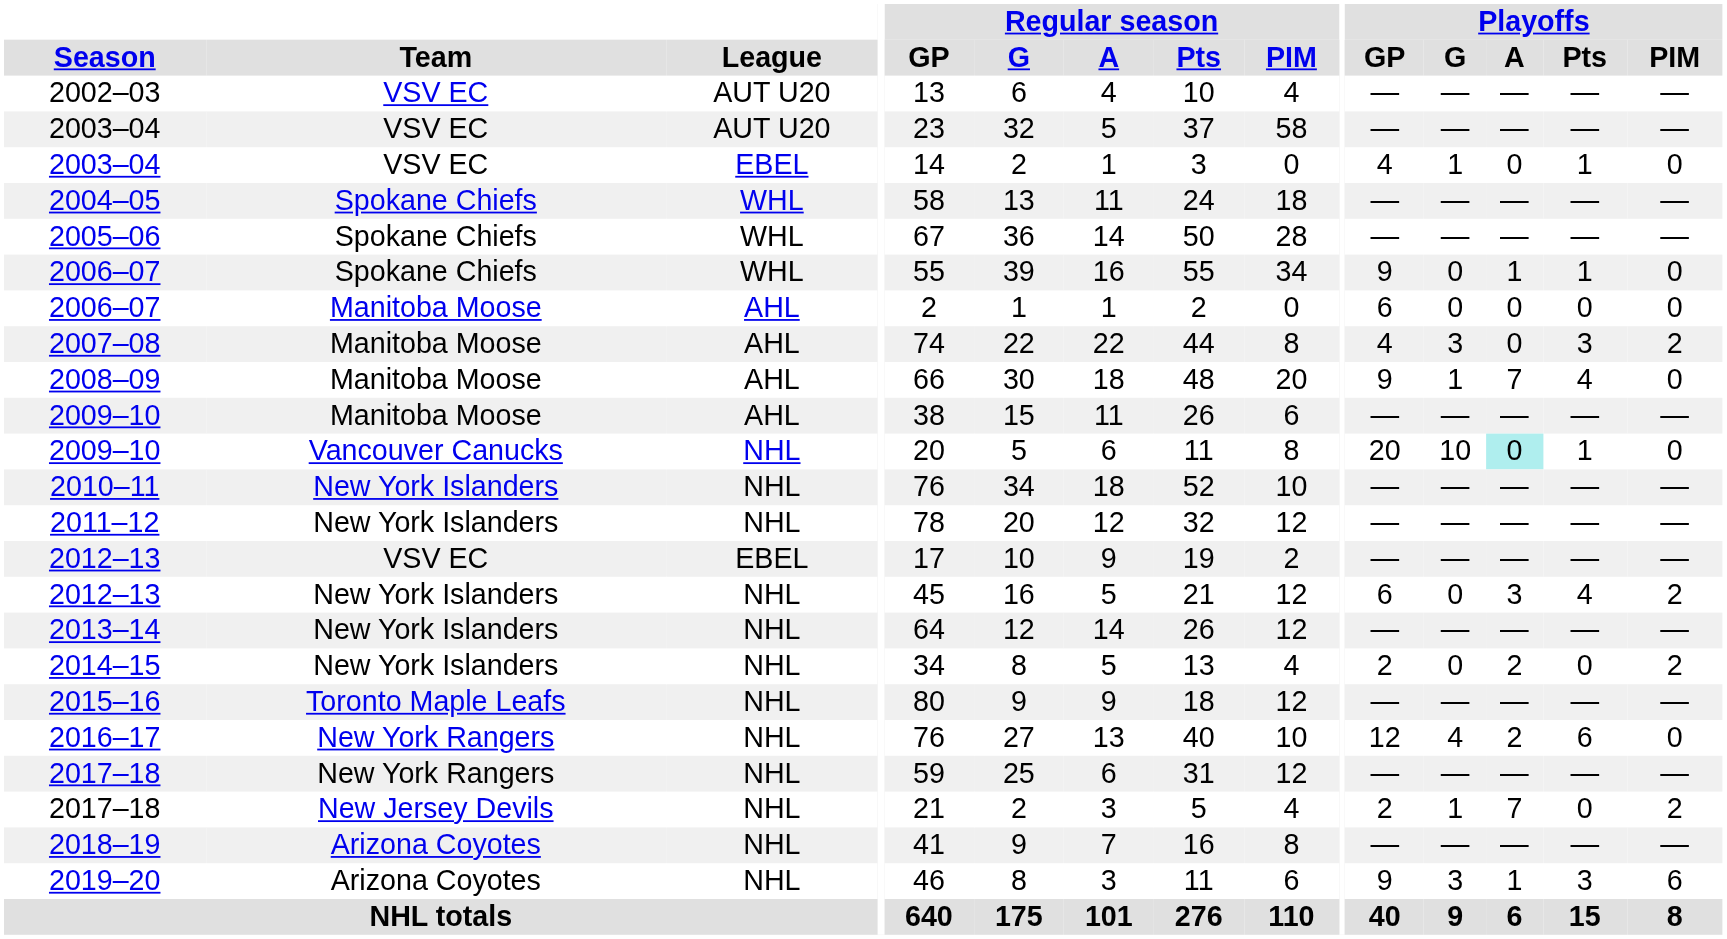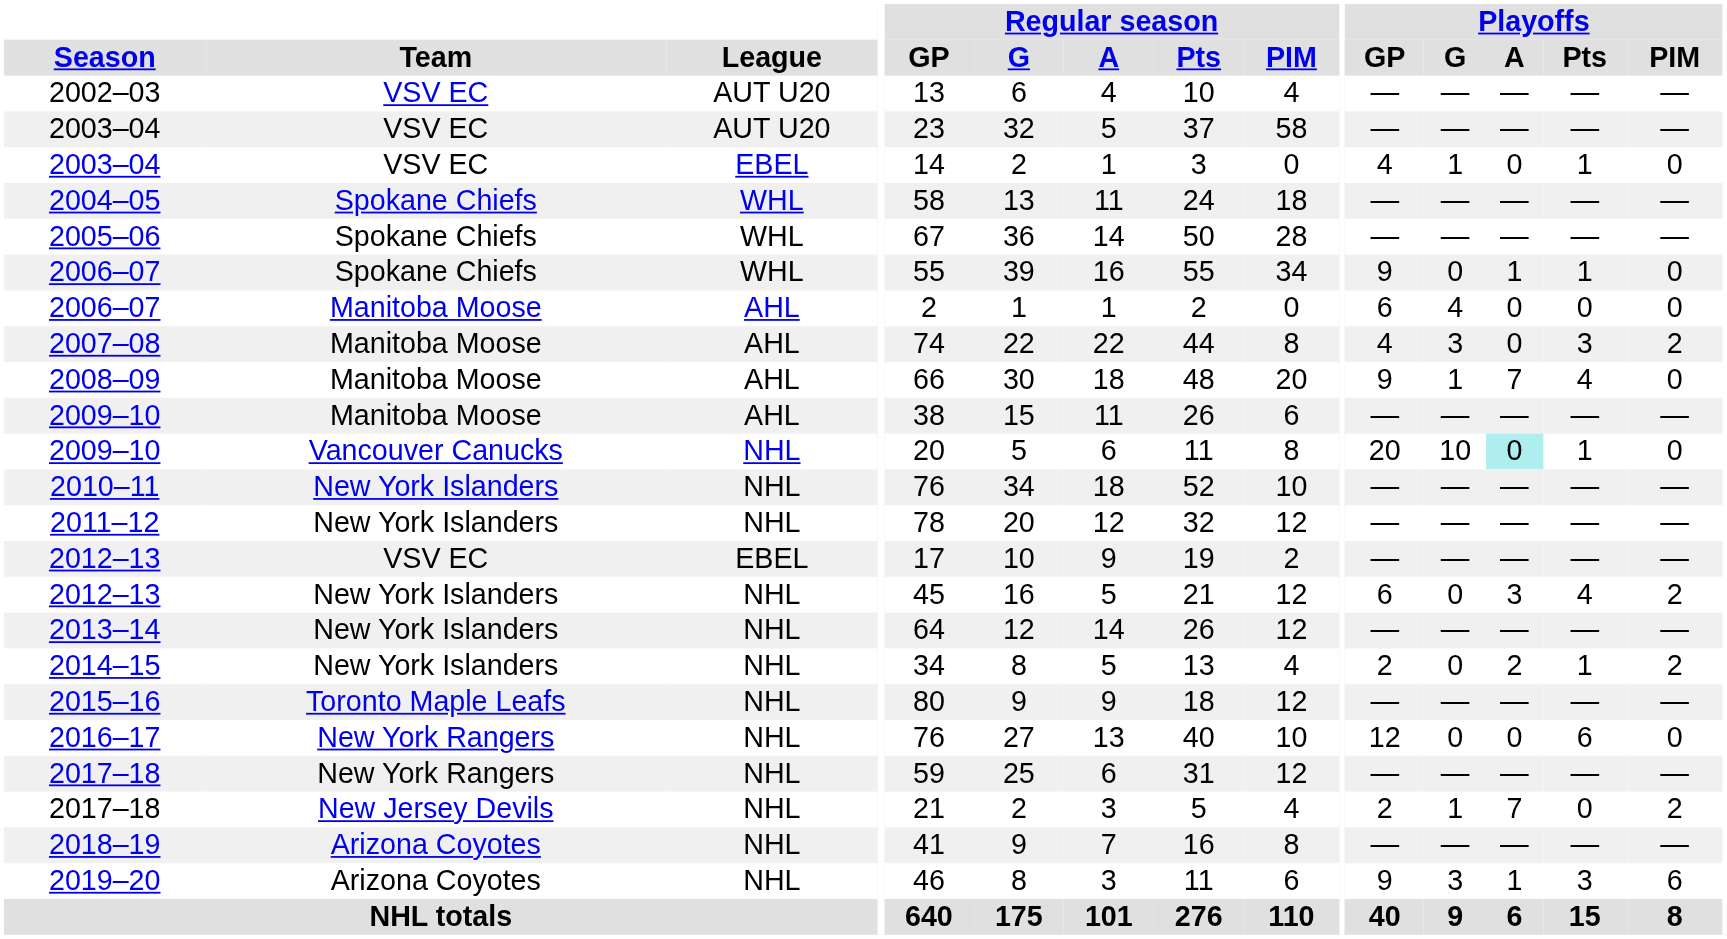2006–07 / Manitoba Moose | Playoffs / G: 0 -> 4
2014–15 | Playoffs / Pts: 0 -> 1
2016–17 | Playoffs / G: 4 -> 0
2016–17 | Playoffs / A: 2 -> 0
